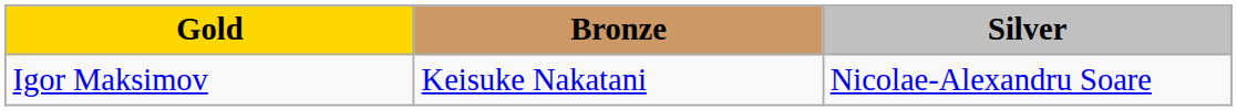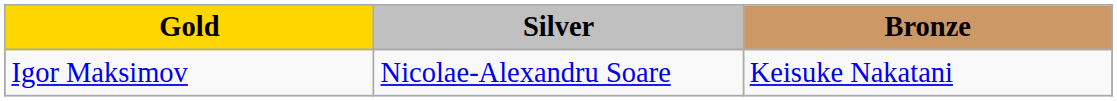columns swapped: Silver <-> Bronze
